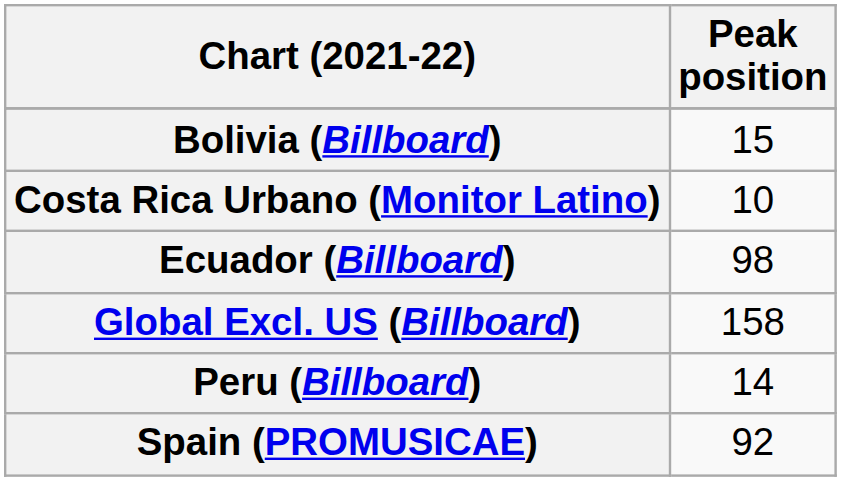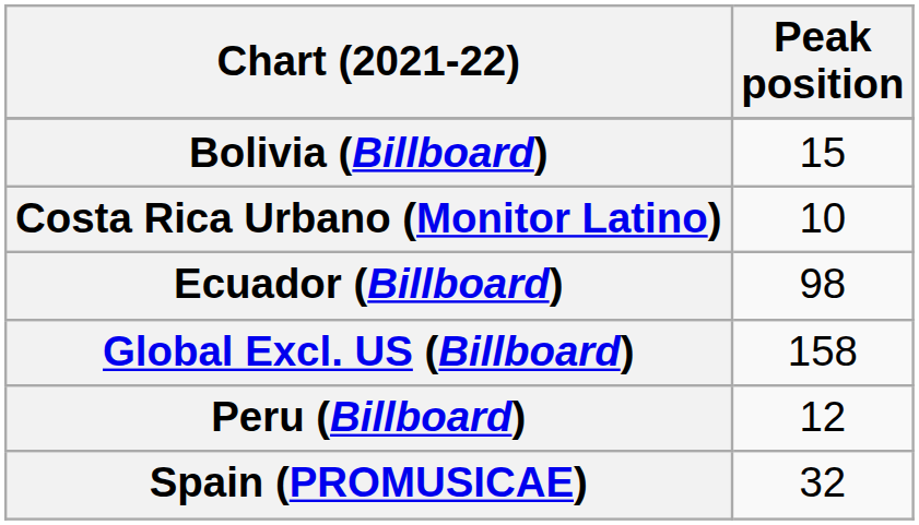Peru (Billboard) | Peak position: 14 -> 12
Spain (PROMUSICAE) | Peak position: 92 -> 32
